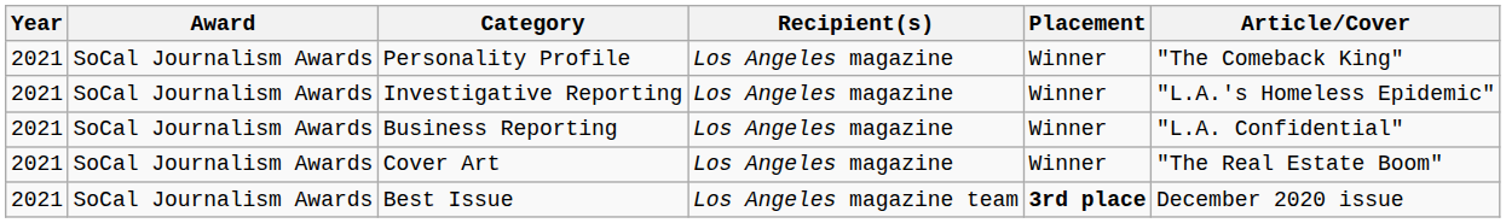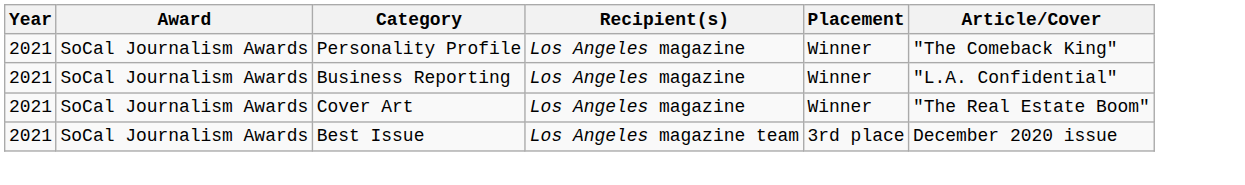- row: 2021 | SoCal Journalism Awards | Investigative Reporting | Los Angeles magazine | Winner | "L.A.'s Homeless Epidemic"
Best Issue | Placement: bold -> normal
